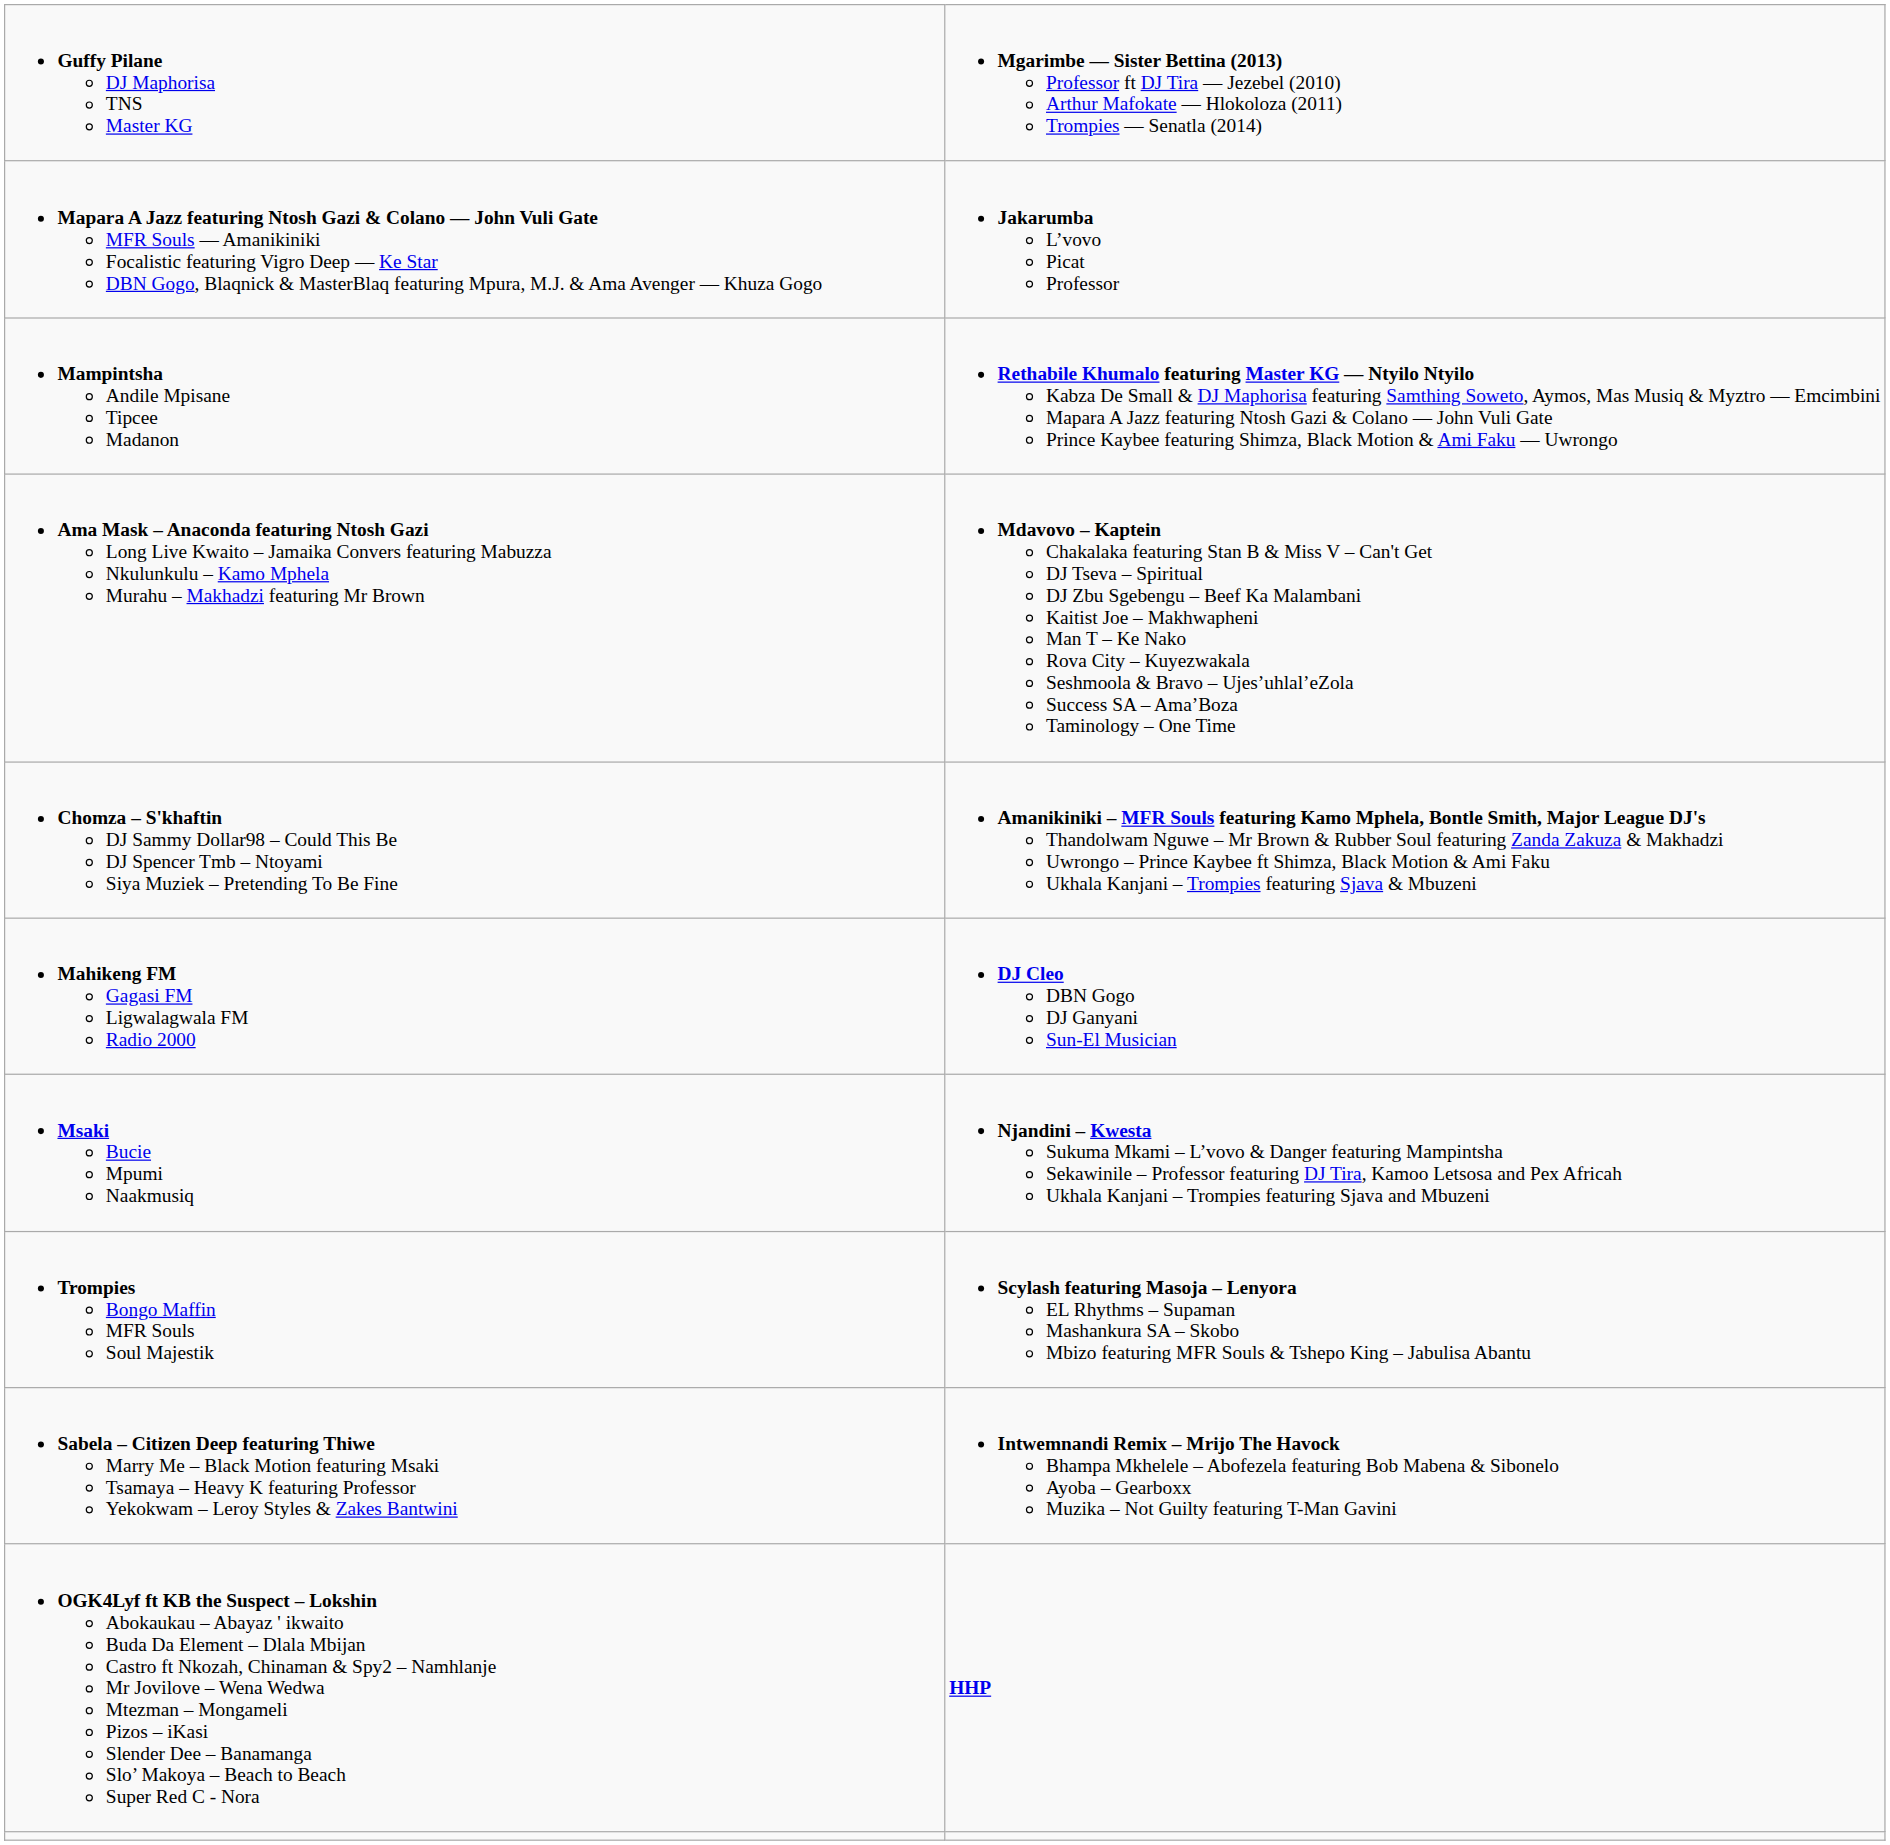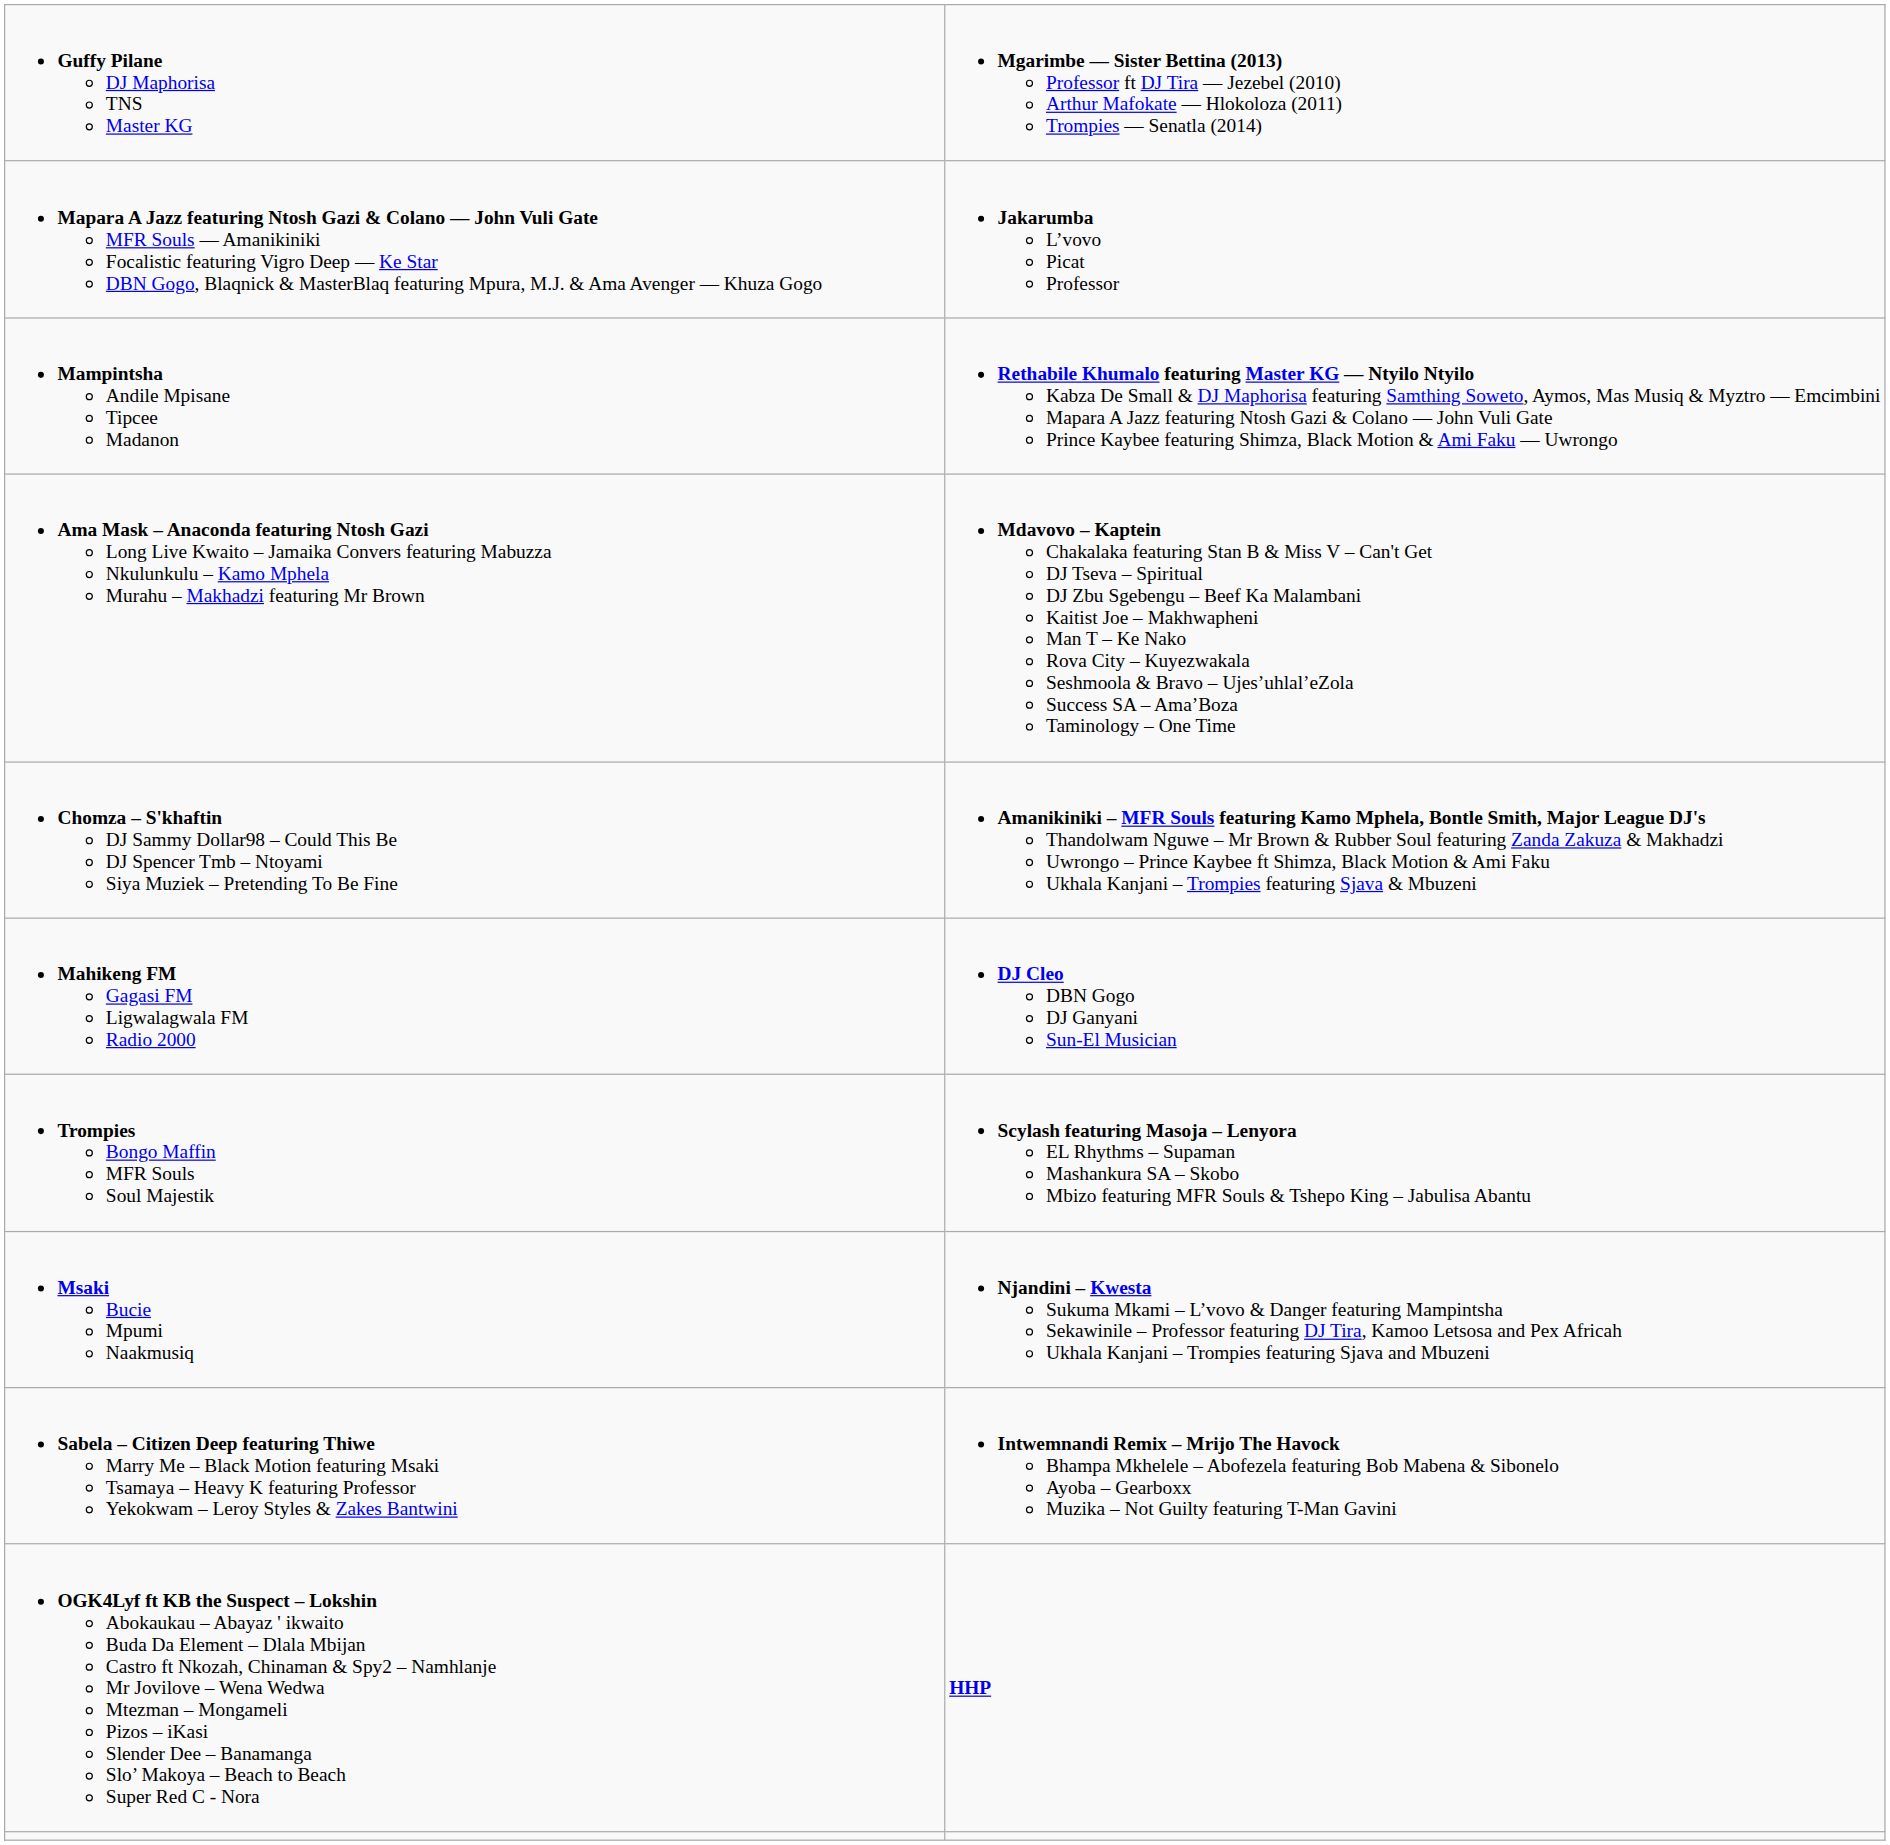rows swapped: Msaki Bucie Mpumi Naakmusiq <-> Trompies Bongo Maffin MFR Souls Soul Majestik
